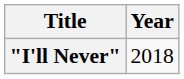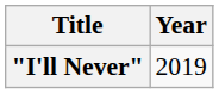"I'll Never" | Year: 2018 -> 2019
